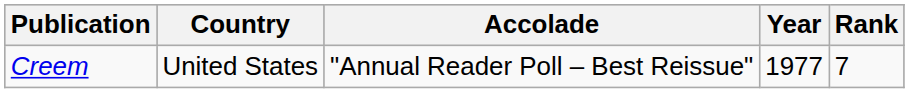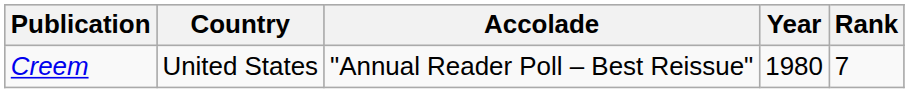Creem | Year: 1977 -> 1980
